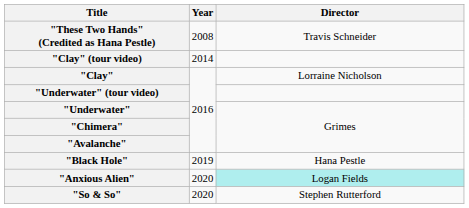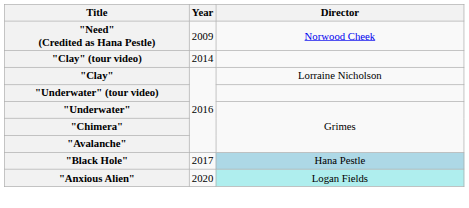- row: "These Two Hands" (Credited as Hana Pestle) | 2008 | Travis Schneider
+ row: "Need" (Credited as Hana Pestle) | 2009 | Norwood Cheek
"Black Hole" | Year: 2019 -> 2017
"Black Hole" | Director: no background -> lightblue background
- row: "So & So" | 2020 | Stephen Rutterford
